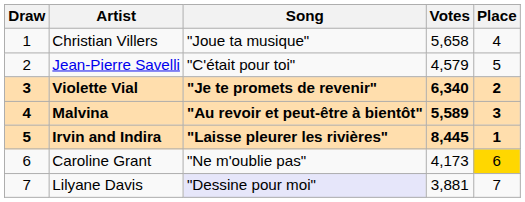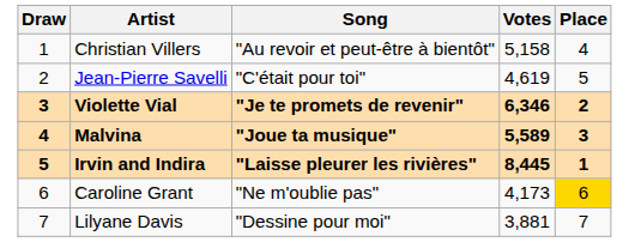Christian Villers | Song: "Joue ta musique" -> "Au revoir et peut-être à bientôt"
Christian Villers | Votes: 5,658 -> 5,158
Jean-Pierre Savelli | Votes: 4,579 -> 4,619
Violette Vial | Votes: 6,340 -> 6,346
Malvina | Song: "Au revoir et peut-être à bientôt" -> "Joue ta musique"
Lilyane Davis | Song: lavender background -> no background
